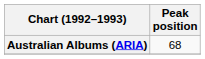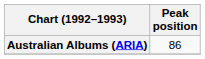Australian Albums (ARIA) | Peak position: 68 -> 86
